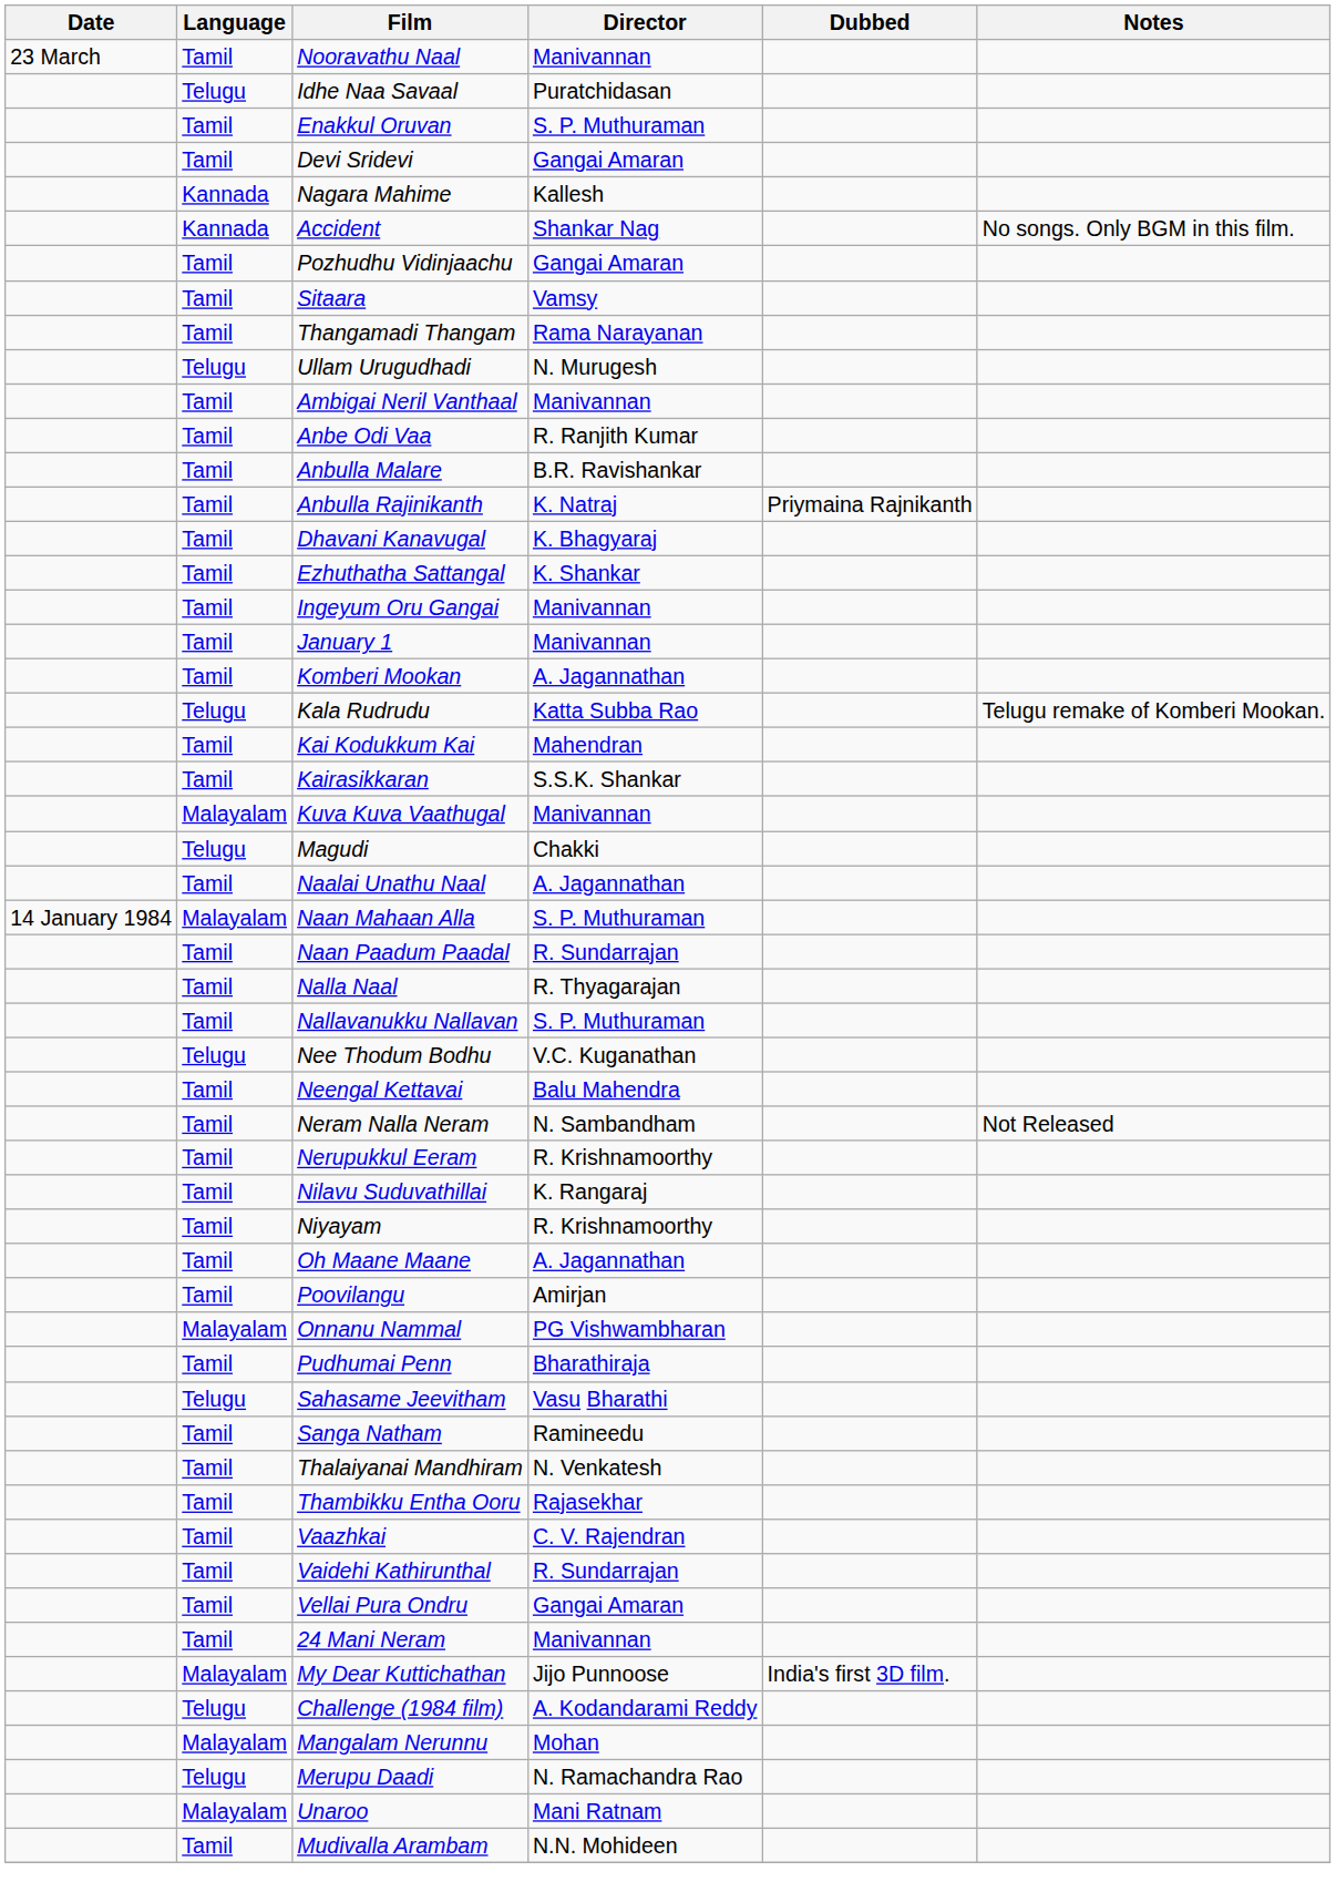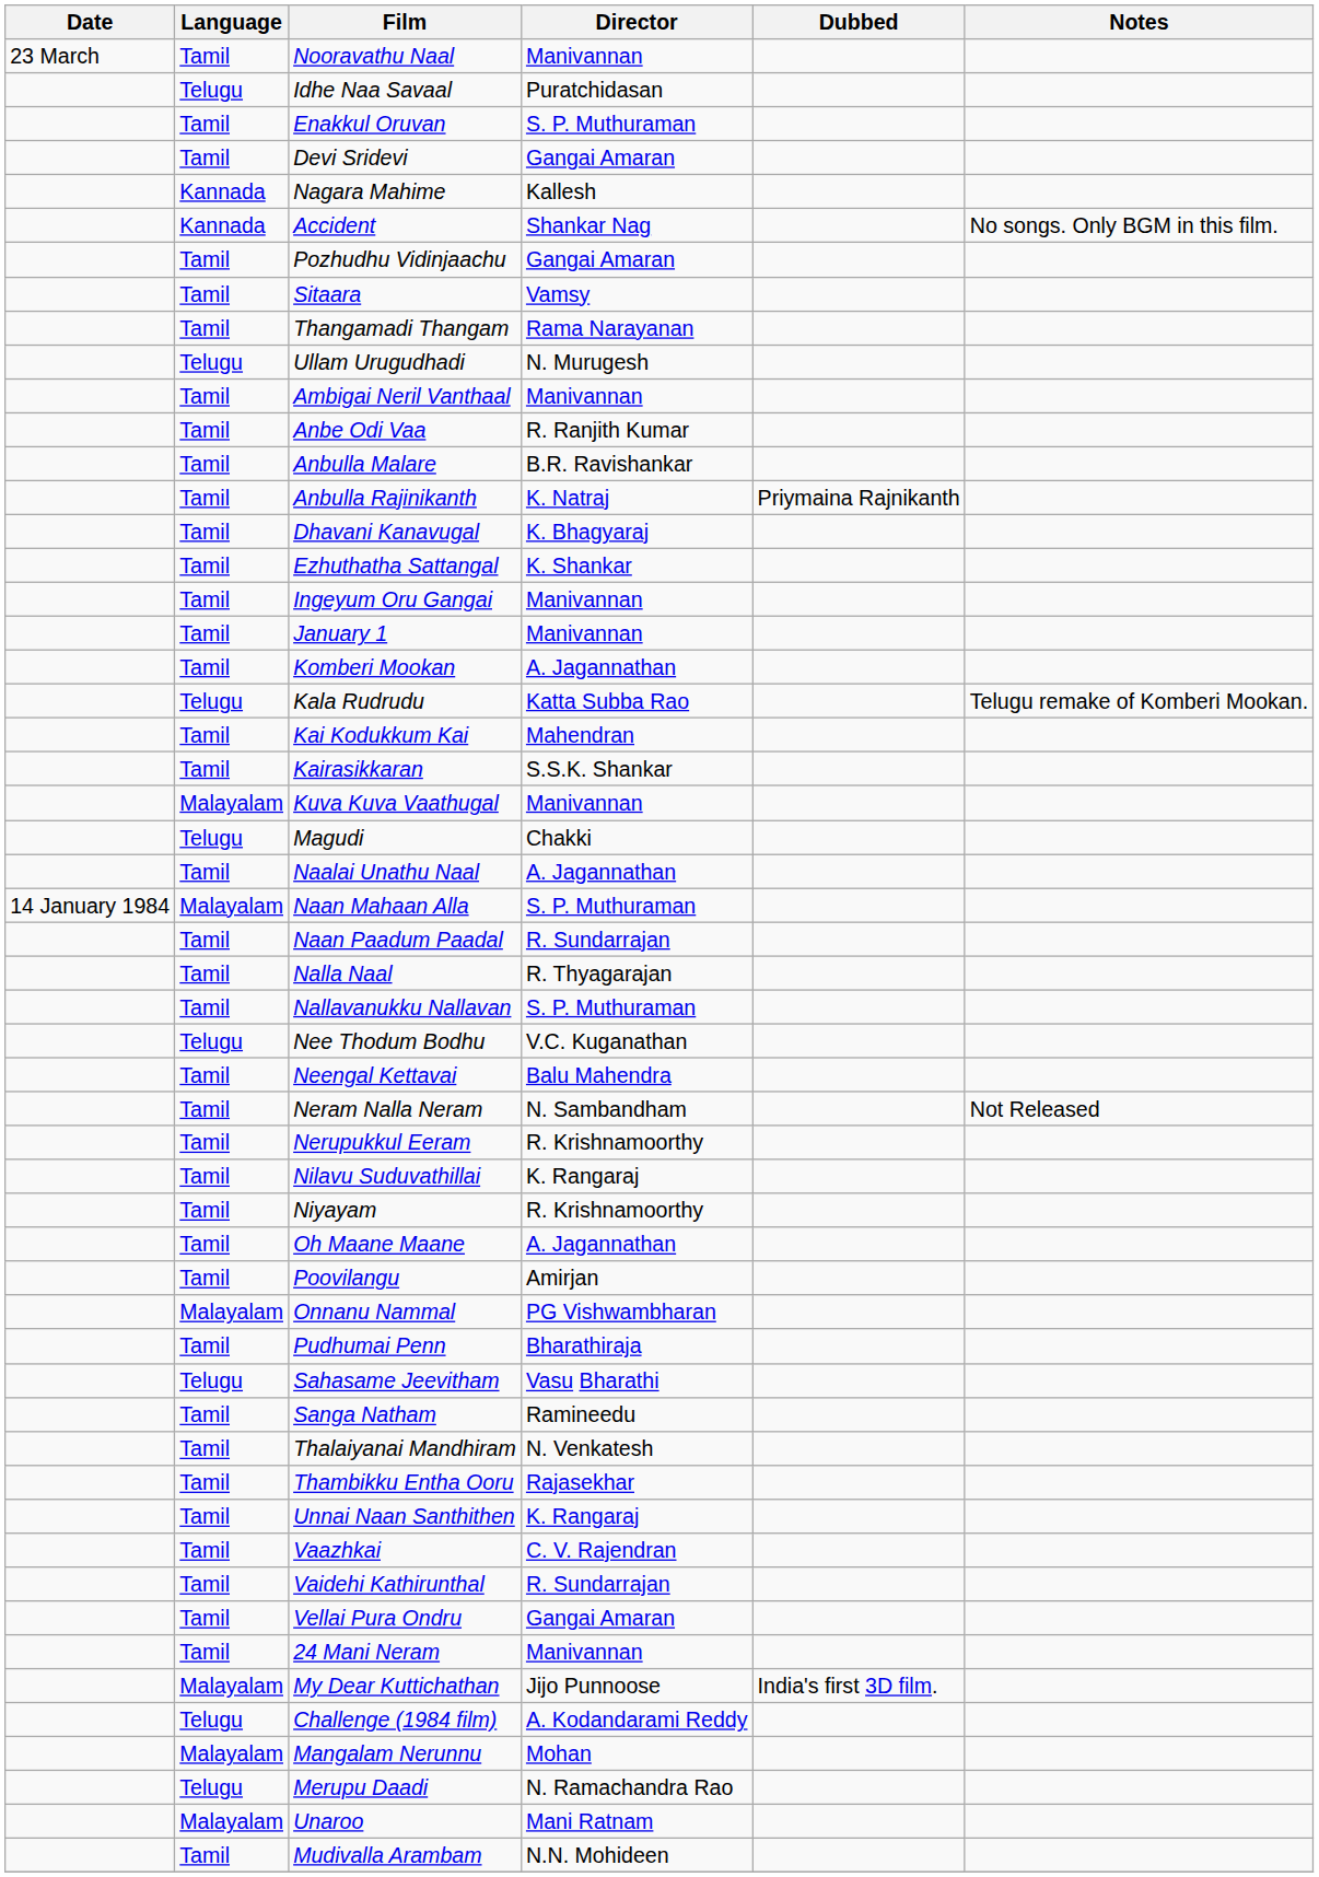+ row: Tamil | Unnai Naan Santhithen | K. Rangaraj
